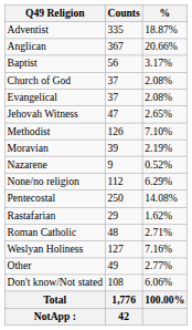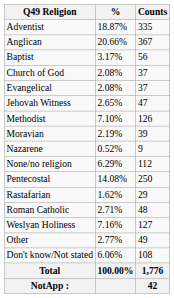columns swapped: Counts <-> %
